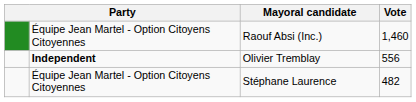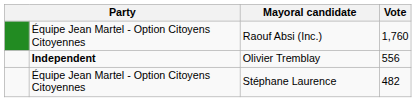Raouf Absi (Inc.) | Vote: 1,460 -> 1,760
